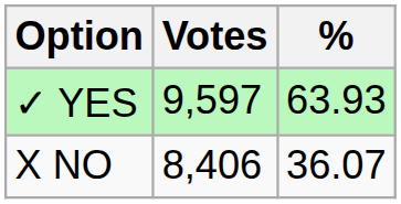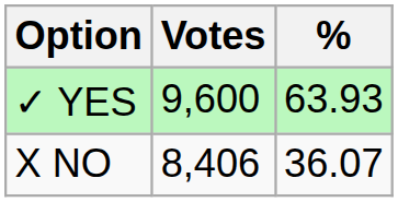✓ YES | Votes: 9,597 -> 9,600
